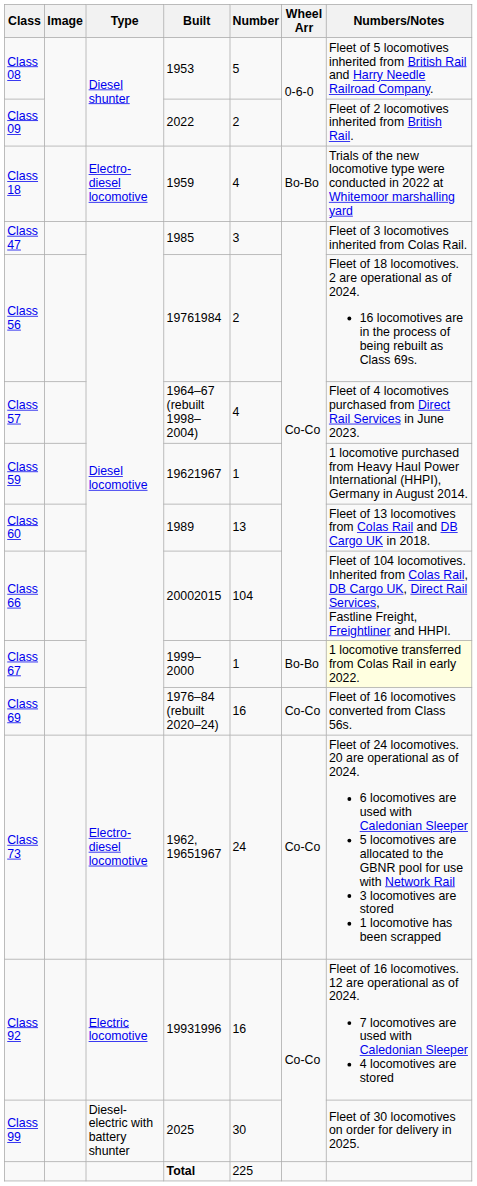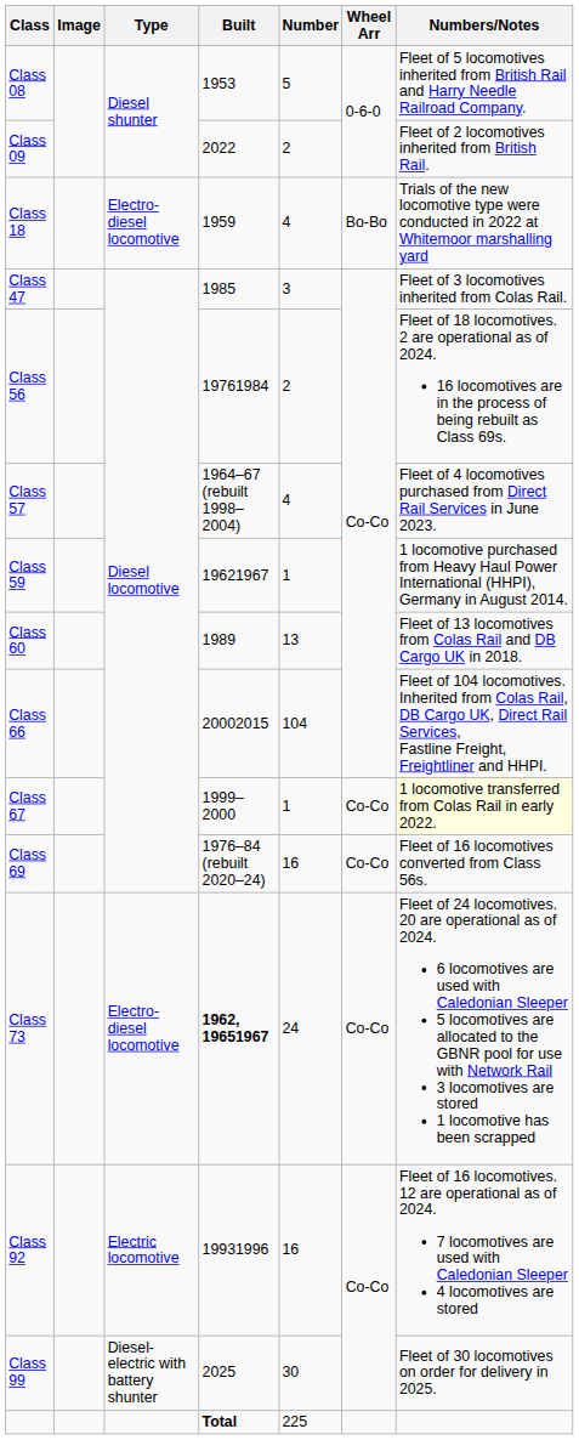Class 67 | Wheel Arr: Bo-Bo -> Co-Co
Class 73 | Built: normal -> bold
